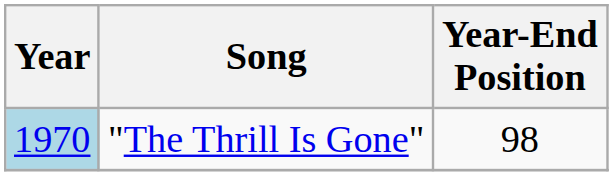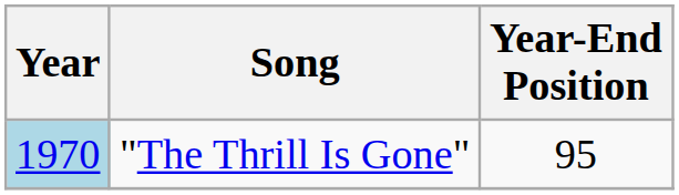"The Thrill Is Gone" | Year-End Position: 98 -> 95
